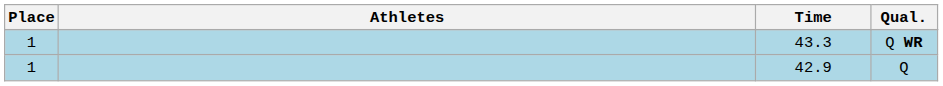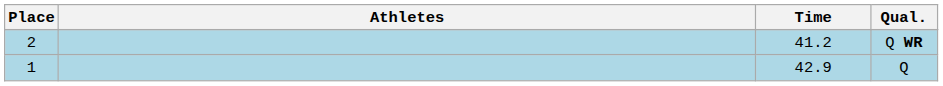Q WR | Place: 1 -> 2
Q WR | Time: 43.3 -> 41.2
